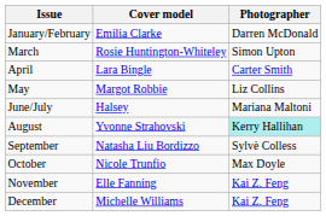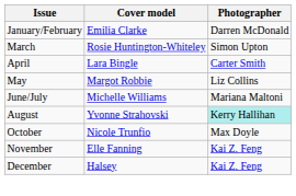June/July | Cover model: Halsey -> Michelle Williams
- row: September | Natasha Liu Bordizzo | Sylvè Colless
December | Cover model: Michelle Williams -> Halsey
